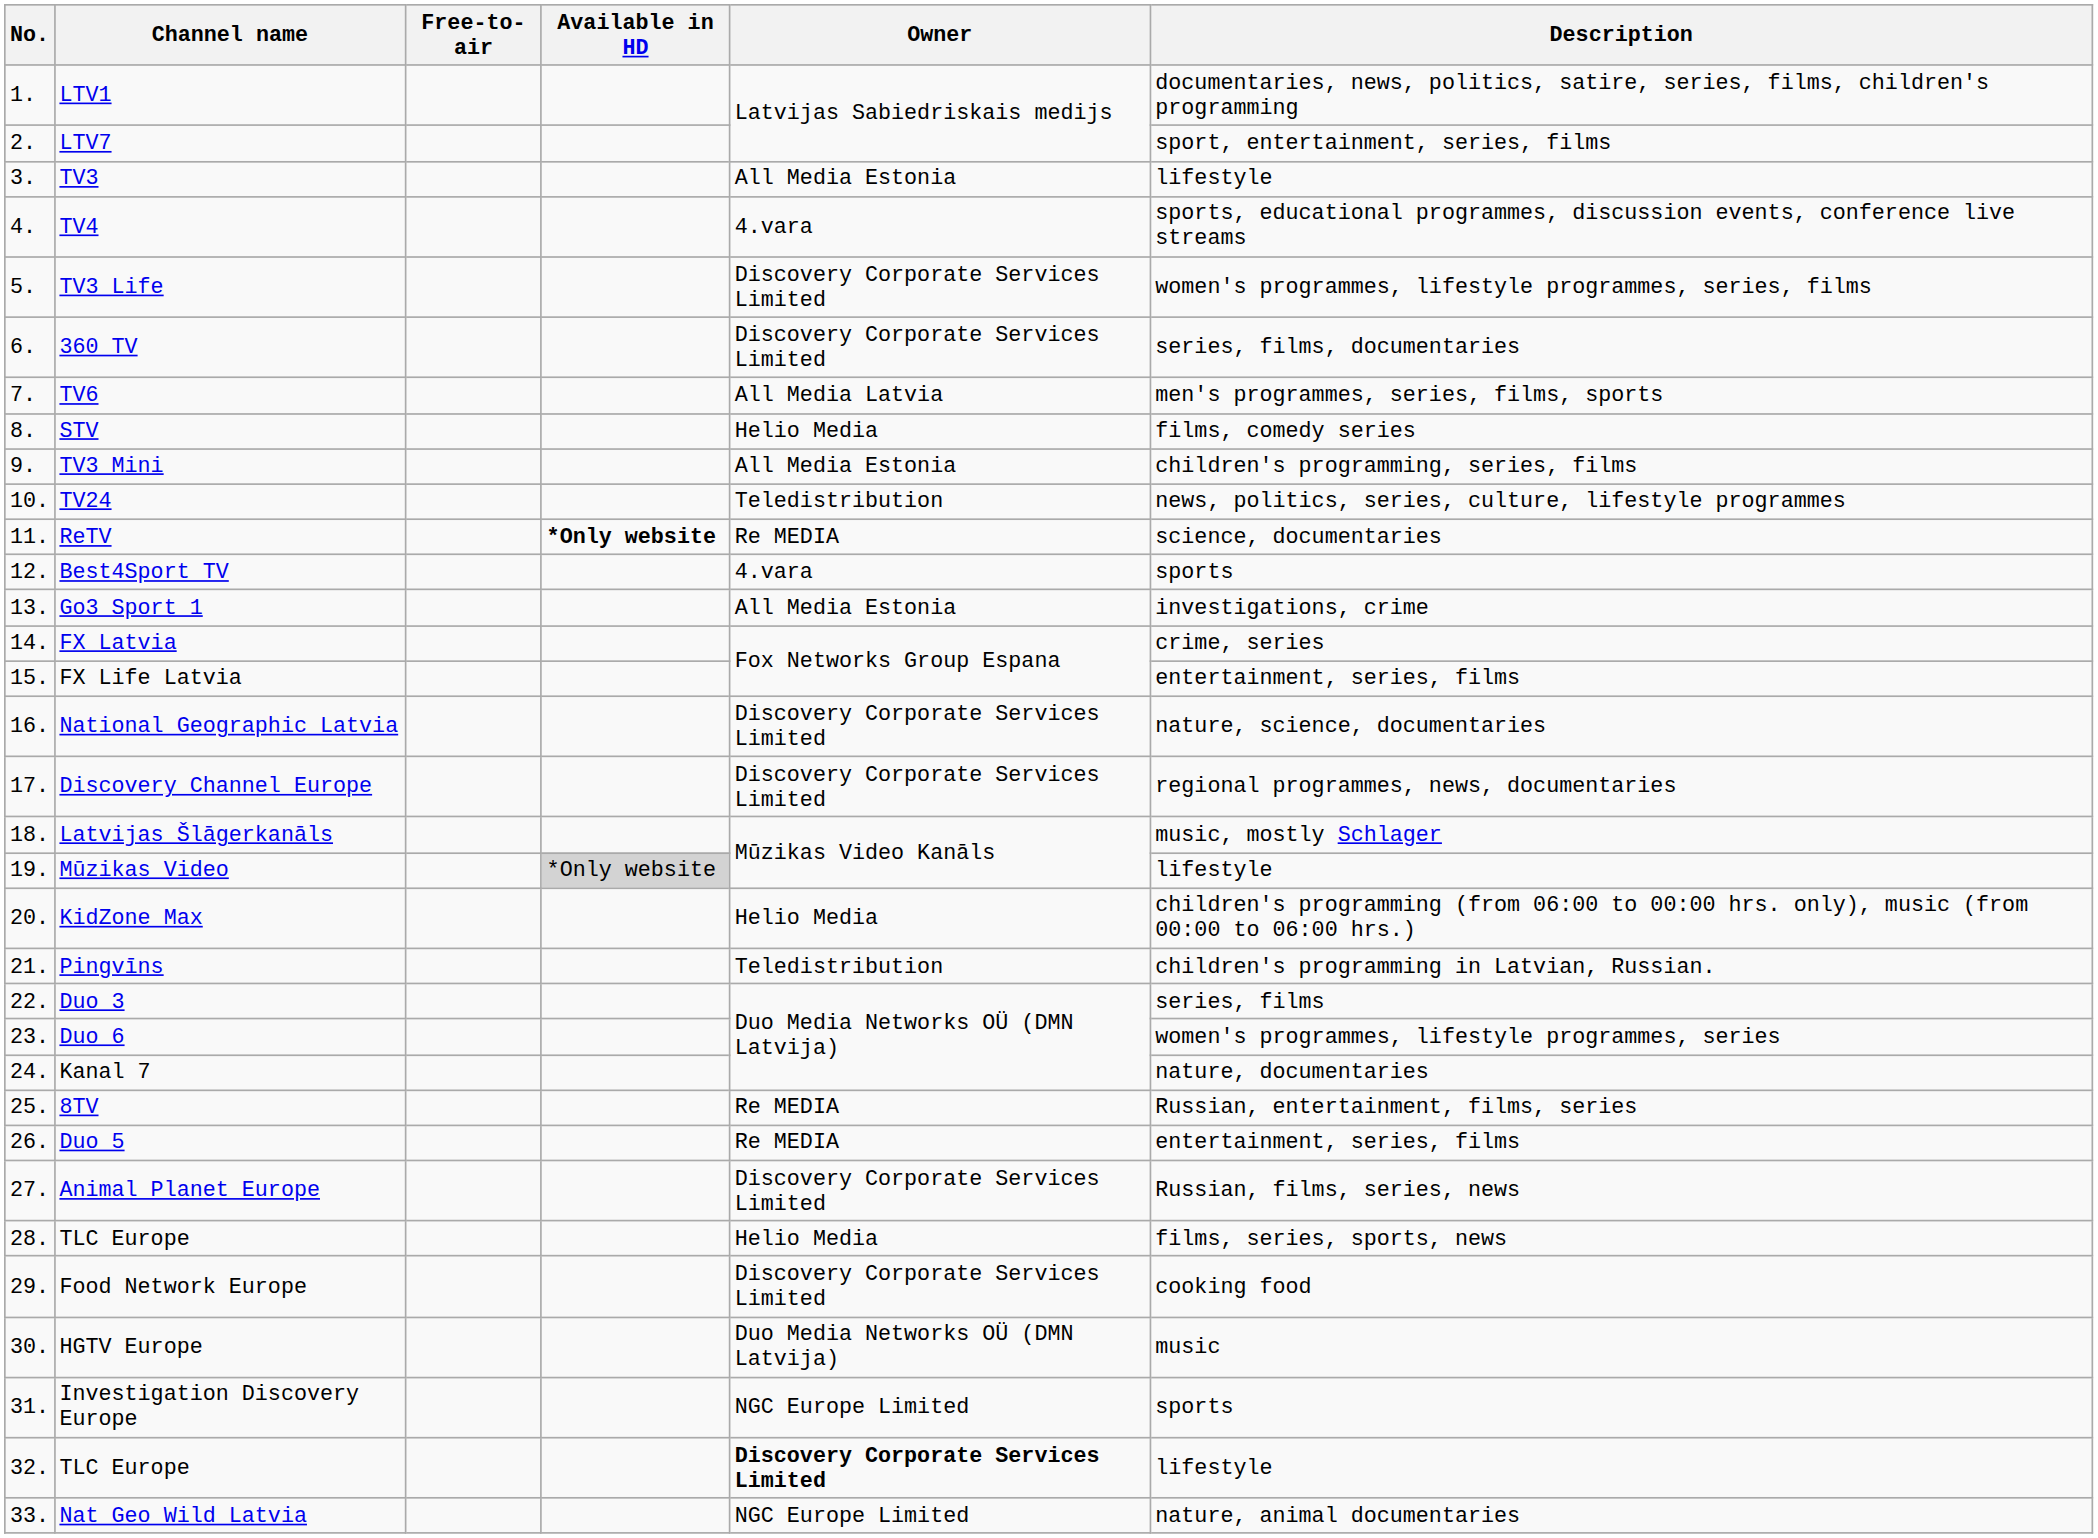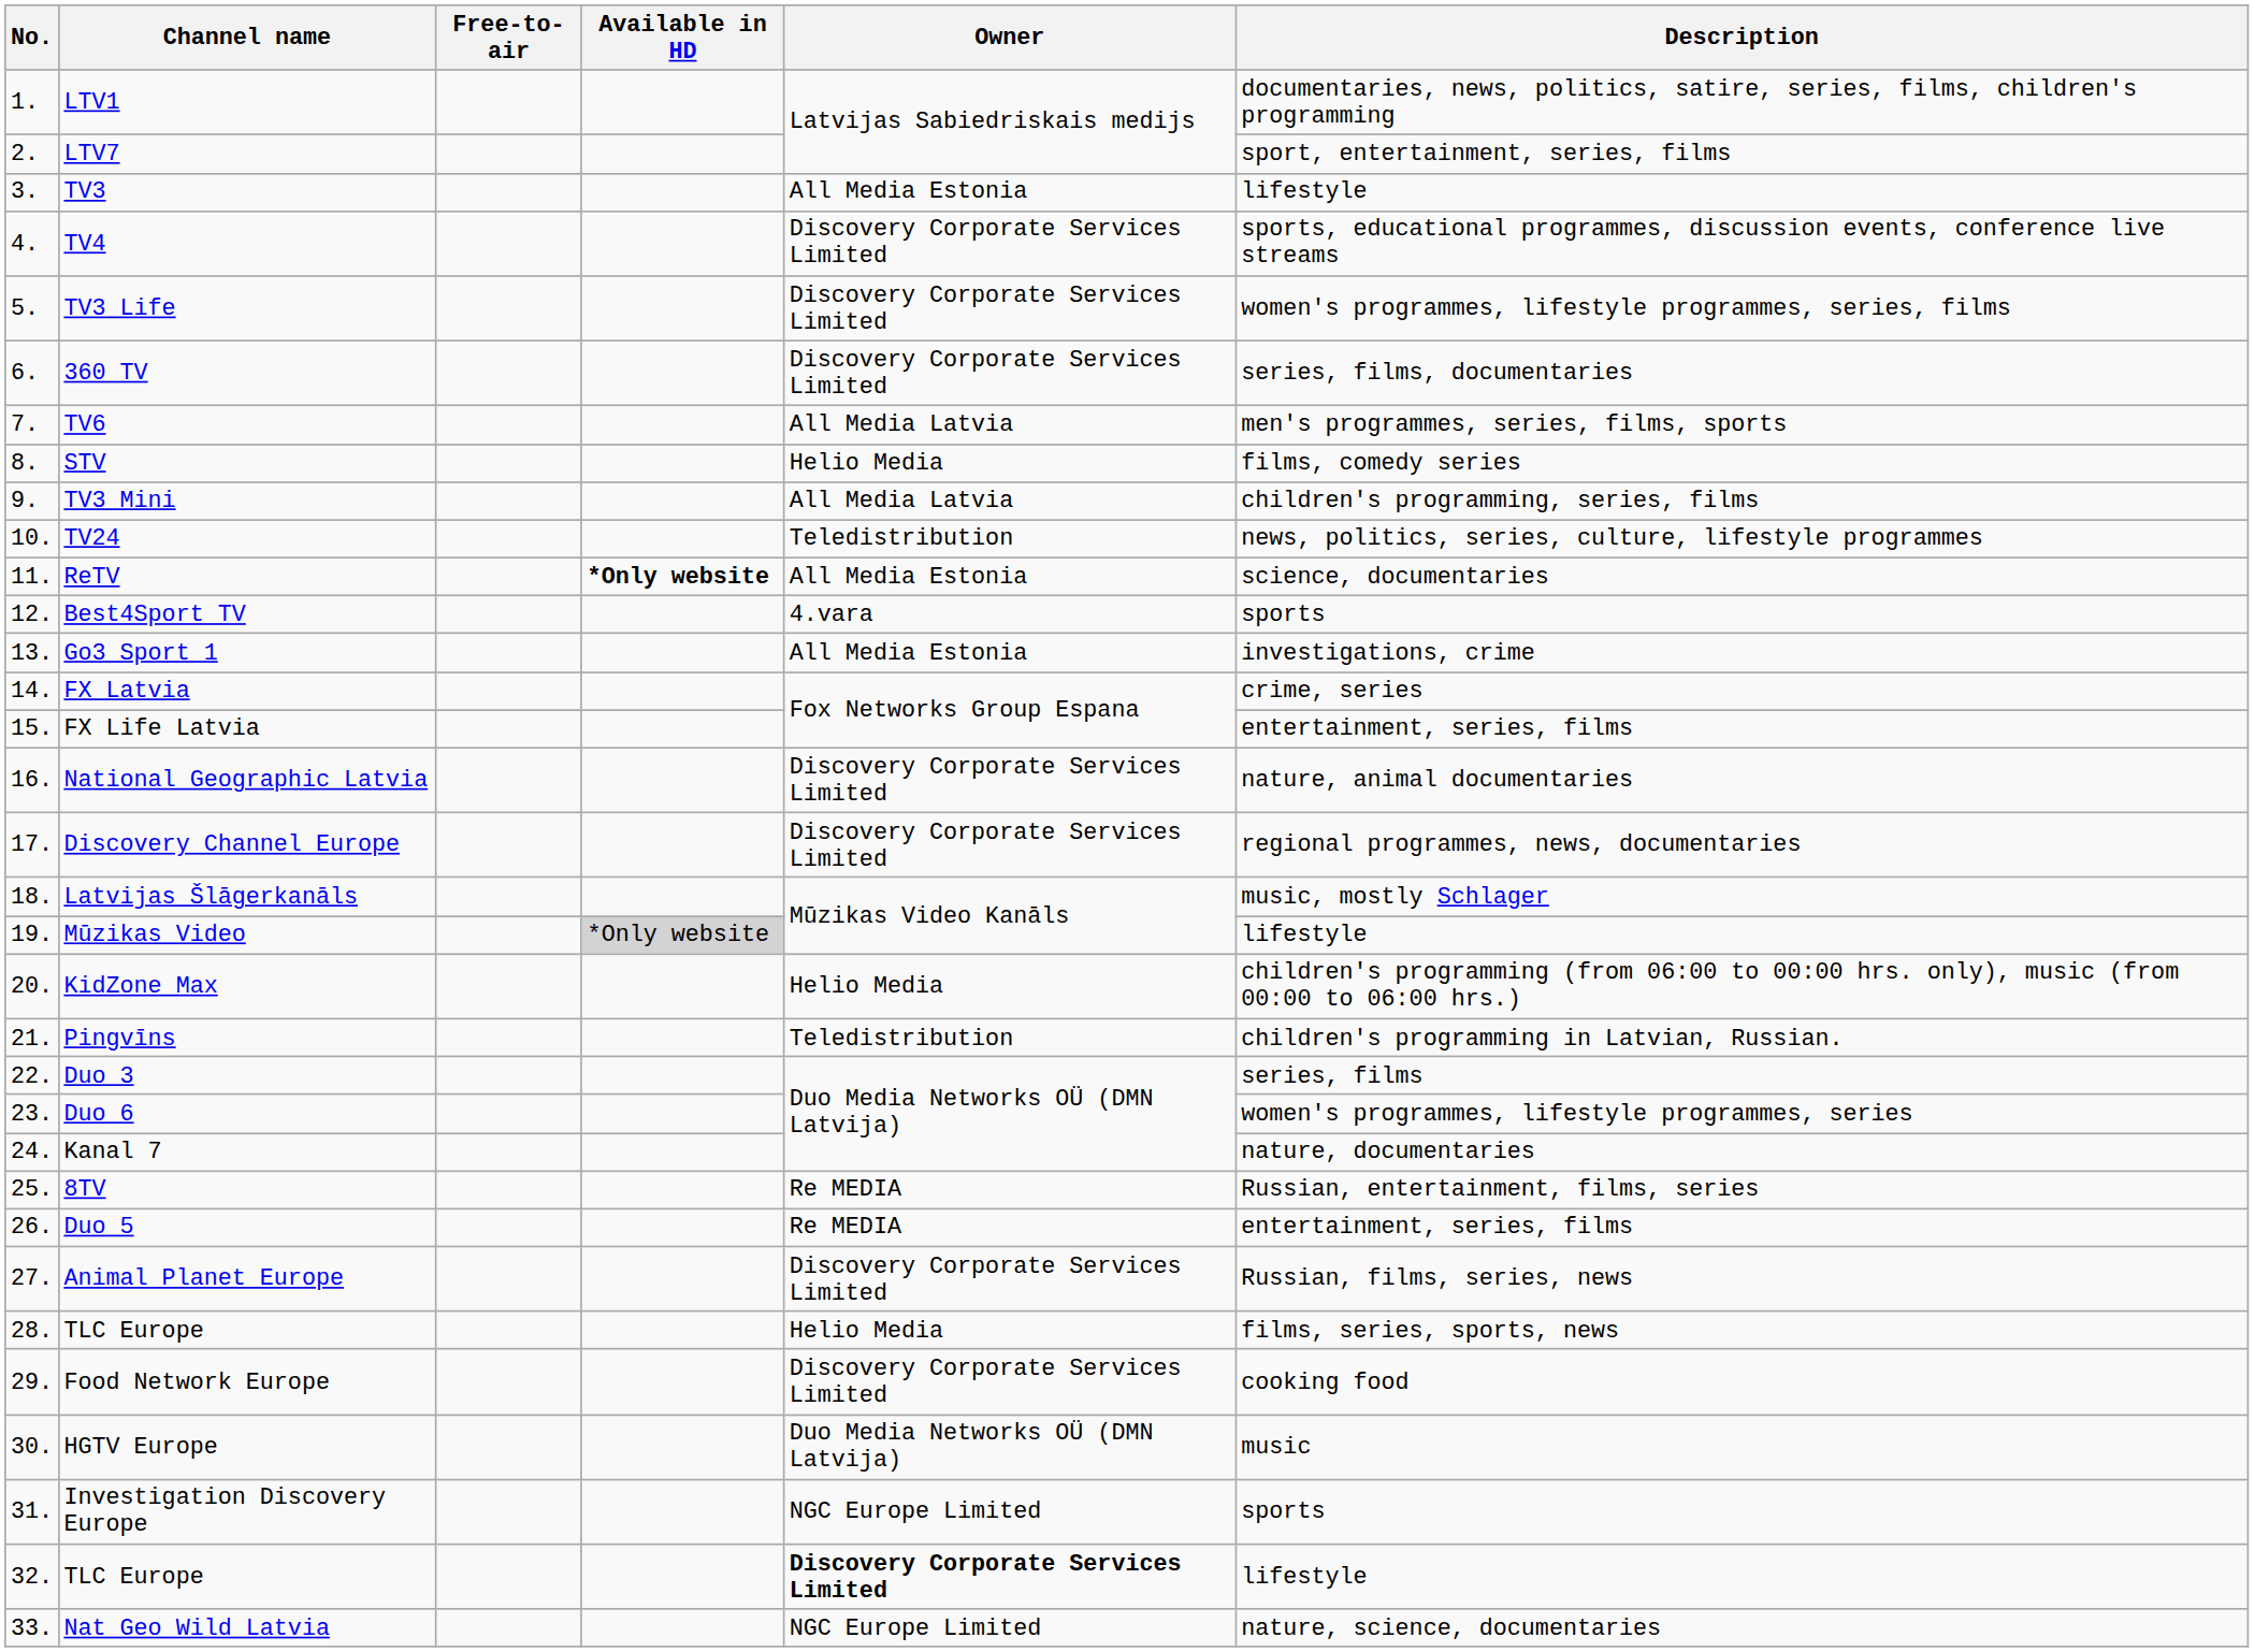TV4 | Owner: 4.vara -> Discovery Corporate Services Limited
TV3 Mini | Owner: All Media Estonia -> All Media Latvia
ReTV | Owner: Re MEDIA -> All Media Estonia
National Geographic Latvia | Description: nature, science, documentaries -> nature, animal documentaries
Nat Geo Wild Latvia | Description: nature, animal documentaries -> nature, science, documentaries
